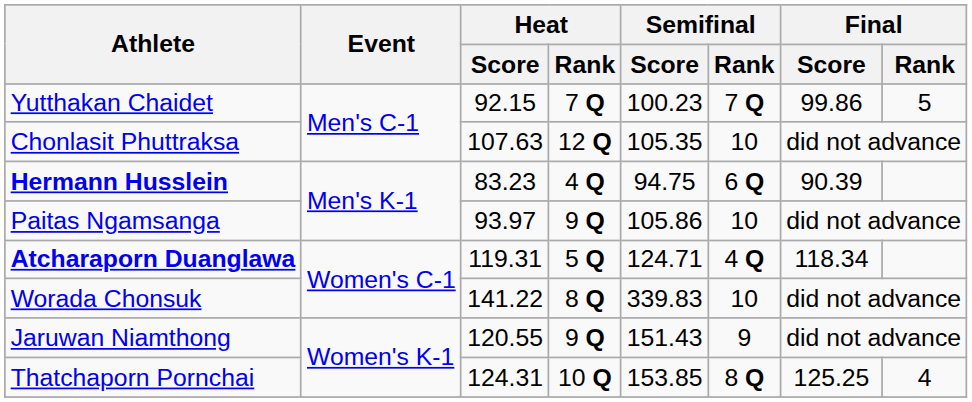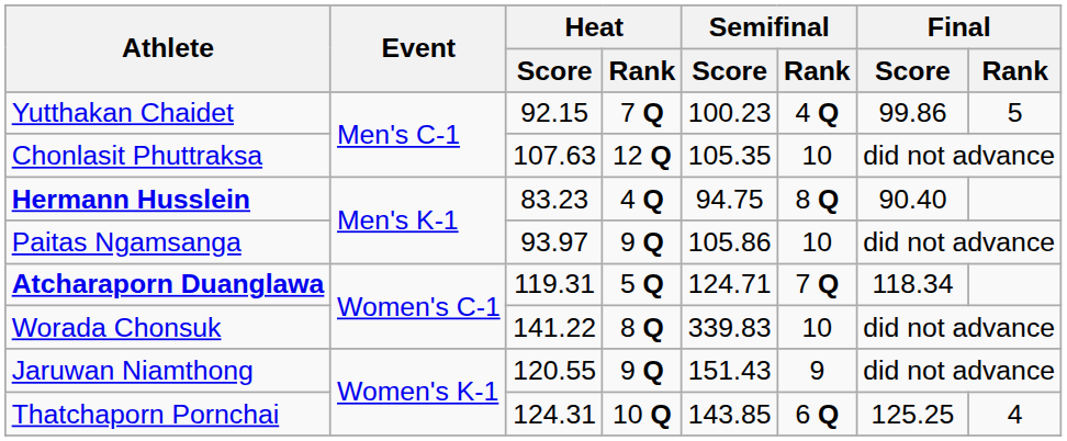Yutthakan Chaidet | Semifinal / Rank: 7 Q -> 4 Q
Hermann Husslein | Semifinal / Rank: 6 Q -> 8 Q
Hermann Husslein | Final / Score: 90.39 -> 90.40
Atcharaporn Duanglawa | Semifinal / Rank: 4 Q -> 7 Q
Thatchaporn Pornchai | Semifinal / Score: 153.85 -> 143.85
Thatchaporn Pornchai | Semifinal / Rank: 8 Q -> 6 Q
